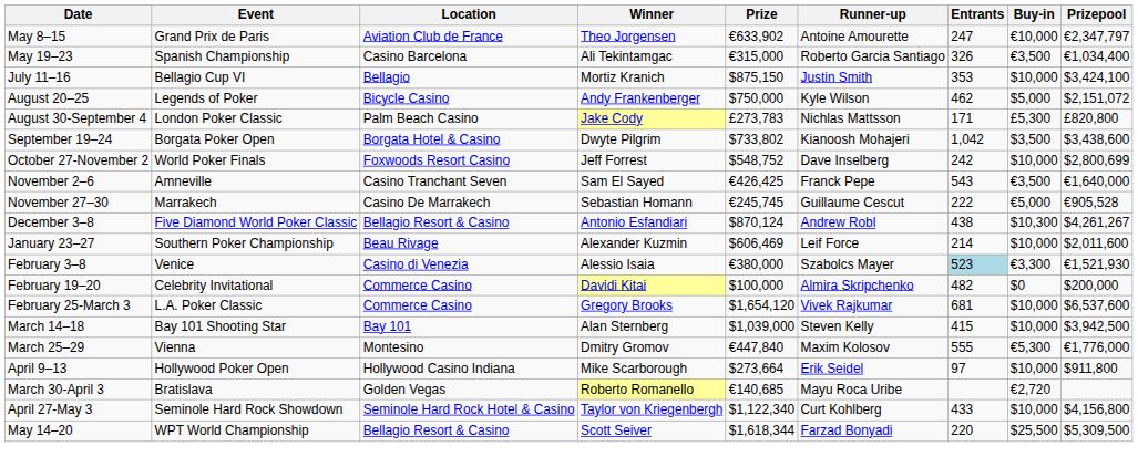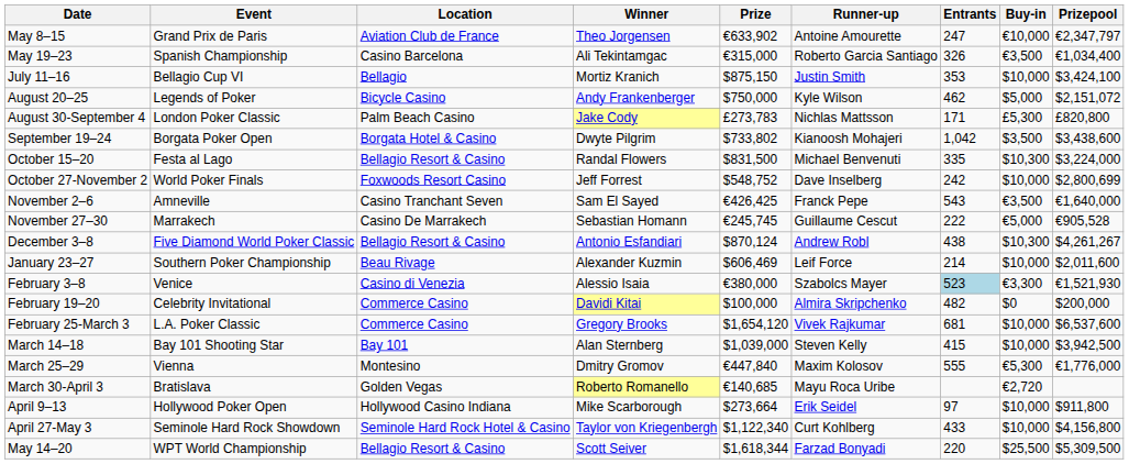+ row: October 15–20 | Festa al Lago | Bellagio Resort & Casino | Randal Flowers | $831,500 | Michael Benvenuti | 335 | $10,300 | $3,224,000
rows swapped: March 30-April 3 <-> April 9–13
